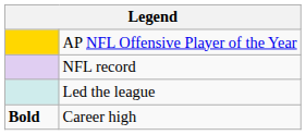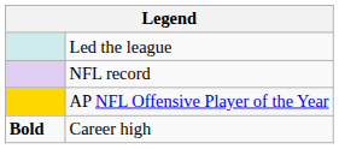rows swapped: AP NFL Offensive Player of the Year <-> Led the league
